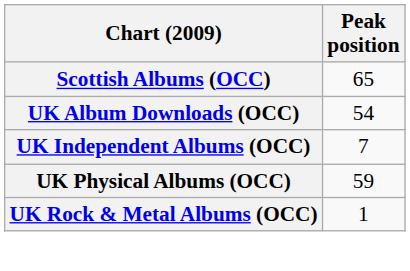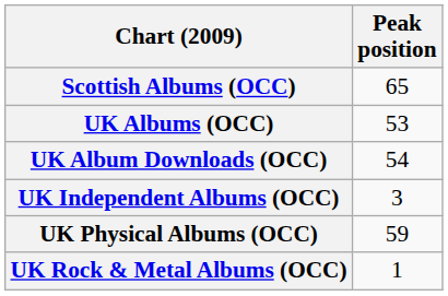+ row: UK Albums (OCC) | 53
UK Independent Albums (OCC) | Peak position: 7 -> 3
